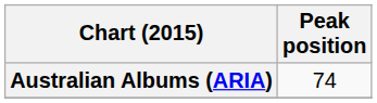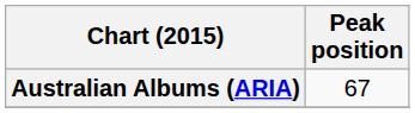Australian Albums (ARIA) | Peak position: 74 -> 67
